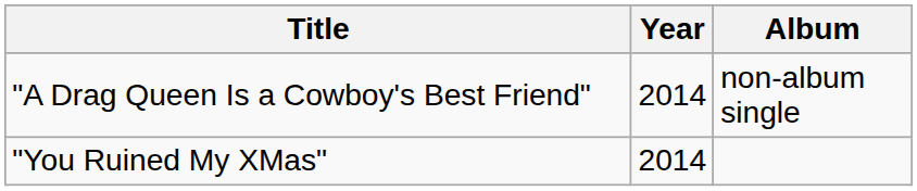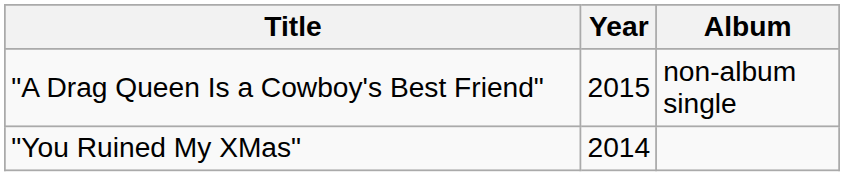"A Drag Queen Is a Cowboy's Best Friend" | Year: 2014 -> 2015
